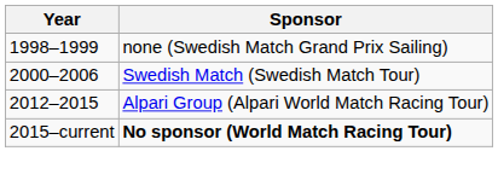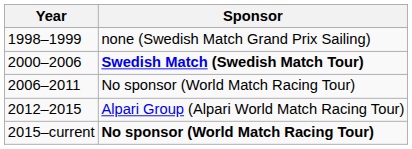2000–2006 | Sponsor: normal -> bold
+ row: 2006–2011 | No sponsor (World Match Racing Tour)
